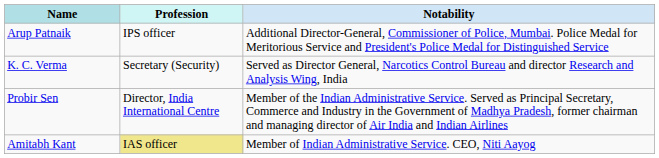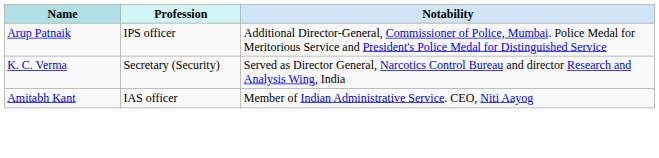- row: Probir Sen | Director, India International Centre | Member of the Indian Administrative Service. Served as Principal Secretary, Commerce and Industry in the Government of Madhya Pradesh, former chairman and managing director of Air India and Indian Airlines
Amitabh Kant | Profession: khaki background -> no background
